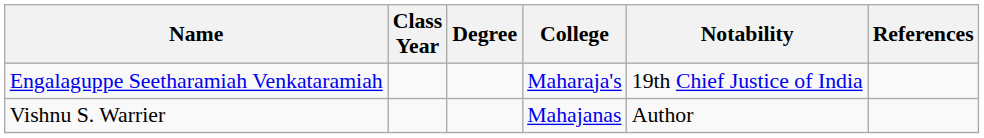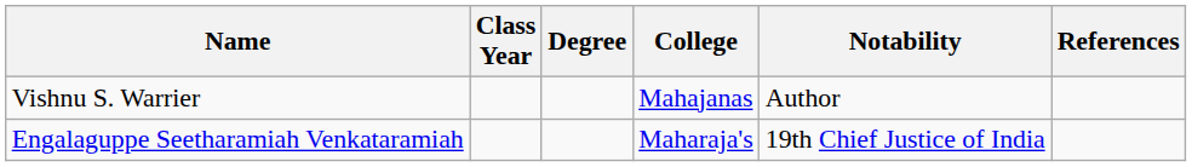rows swapped: Engalaguppe Seetharamiah Venkataramiah <-> Vishnu S. Warrier
